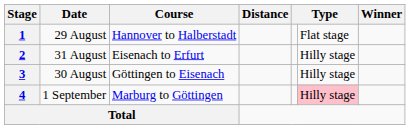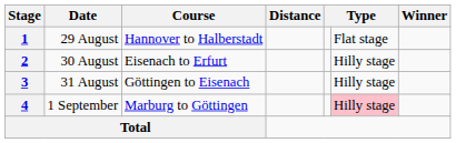2 | Date: 31 August -> 30 August
3 | Date: 30 August -> 31 August
